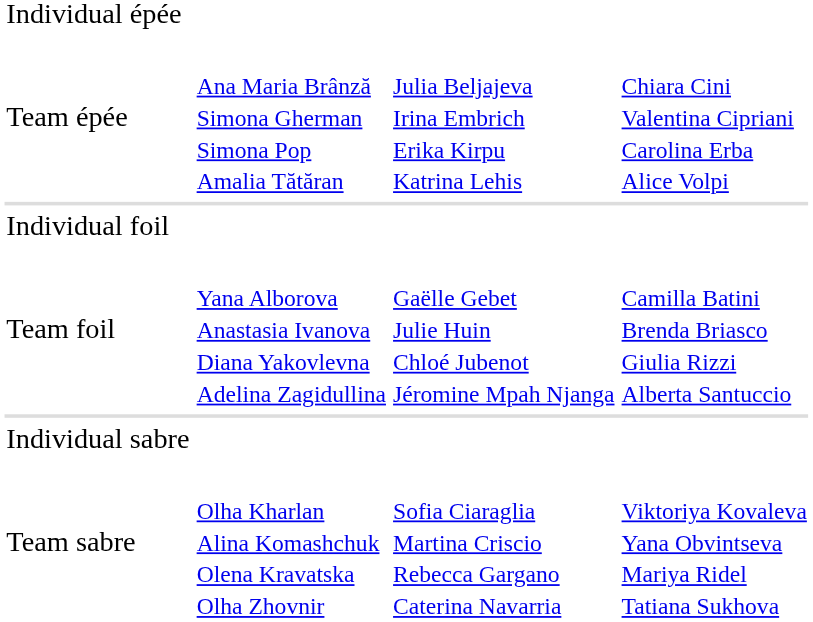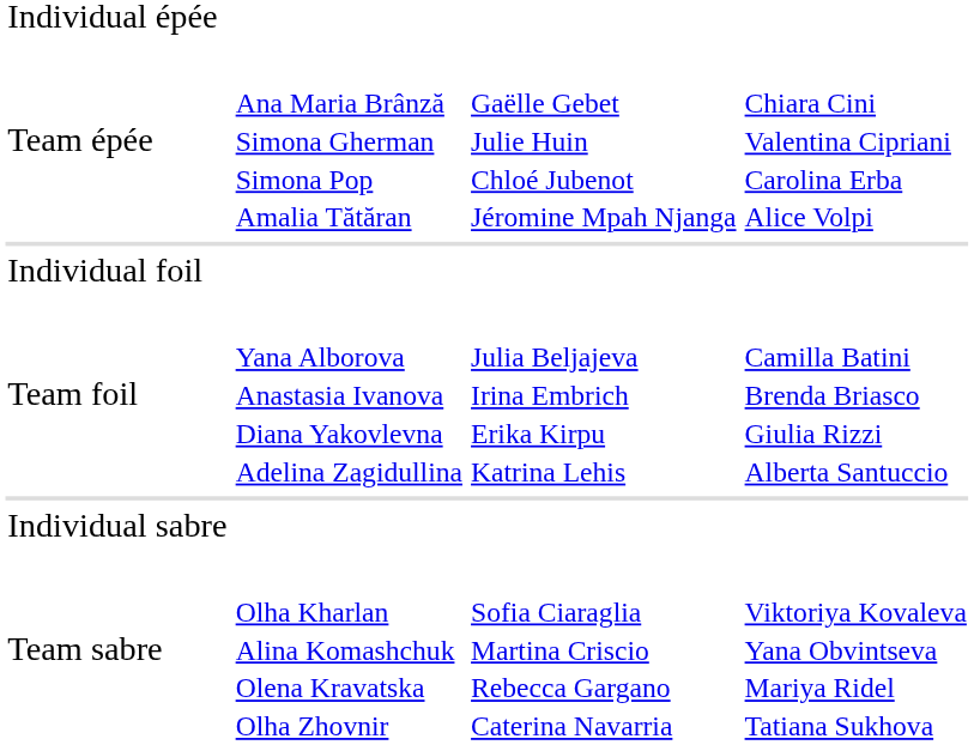Team épée | column 3: Julia Beljajeva Irina Embrich Erika Kirpu Katrina Lehis -> Gaëlle Gebet Julie Huin Chloé Jubenot Jéromine Mpah Njanga
Team foil | column 3: Gaëlle Gebet Julie Huin Chloé Jubenot Jéromine Mpah Njanga -> Julia Beljajeva Irina Embrich Erika Kirpu Katrina Lehis
